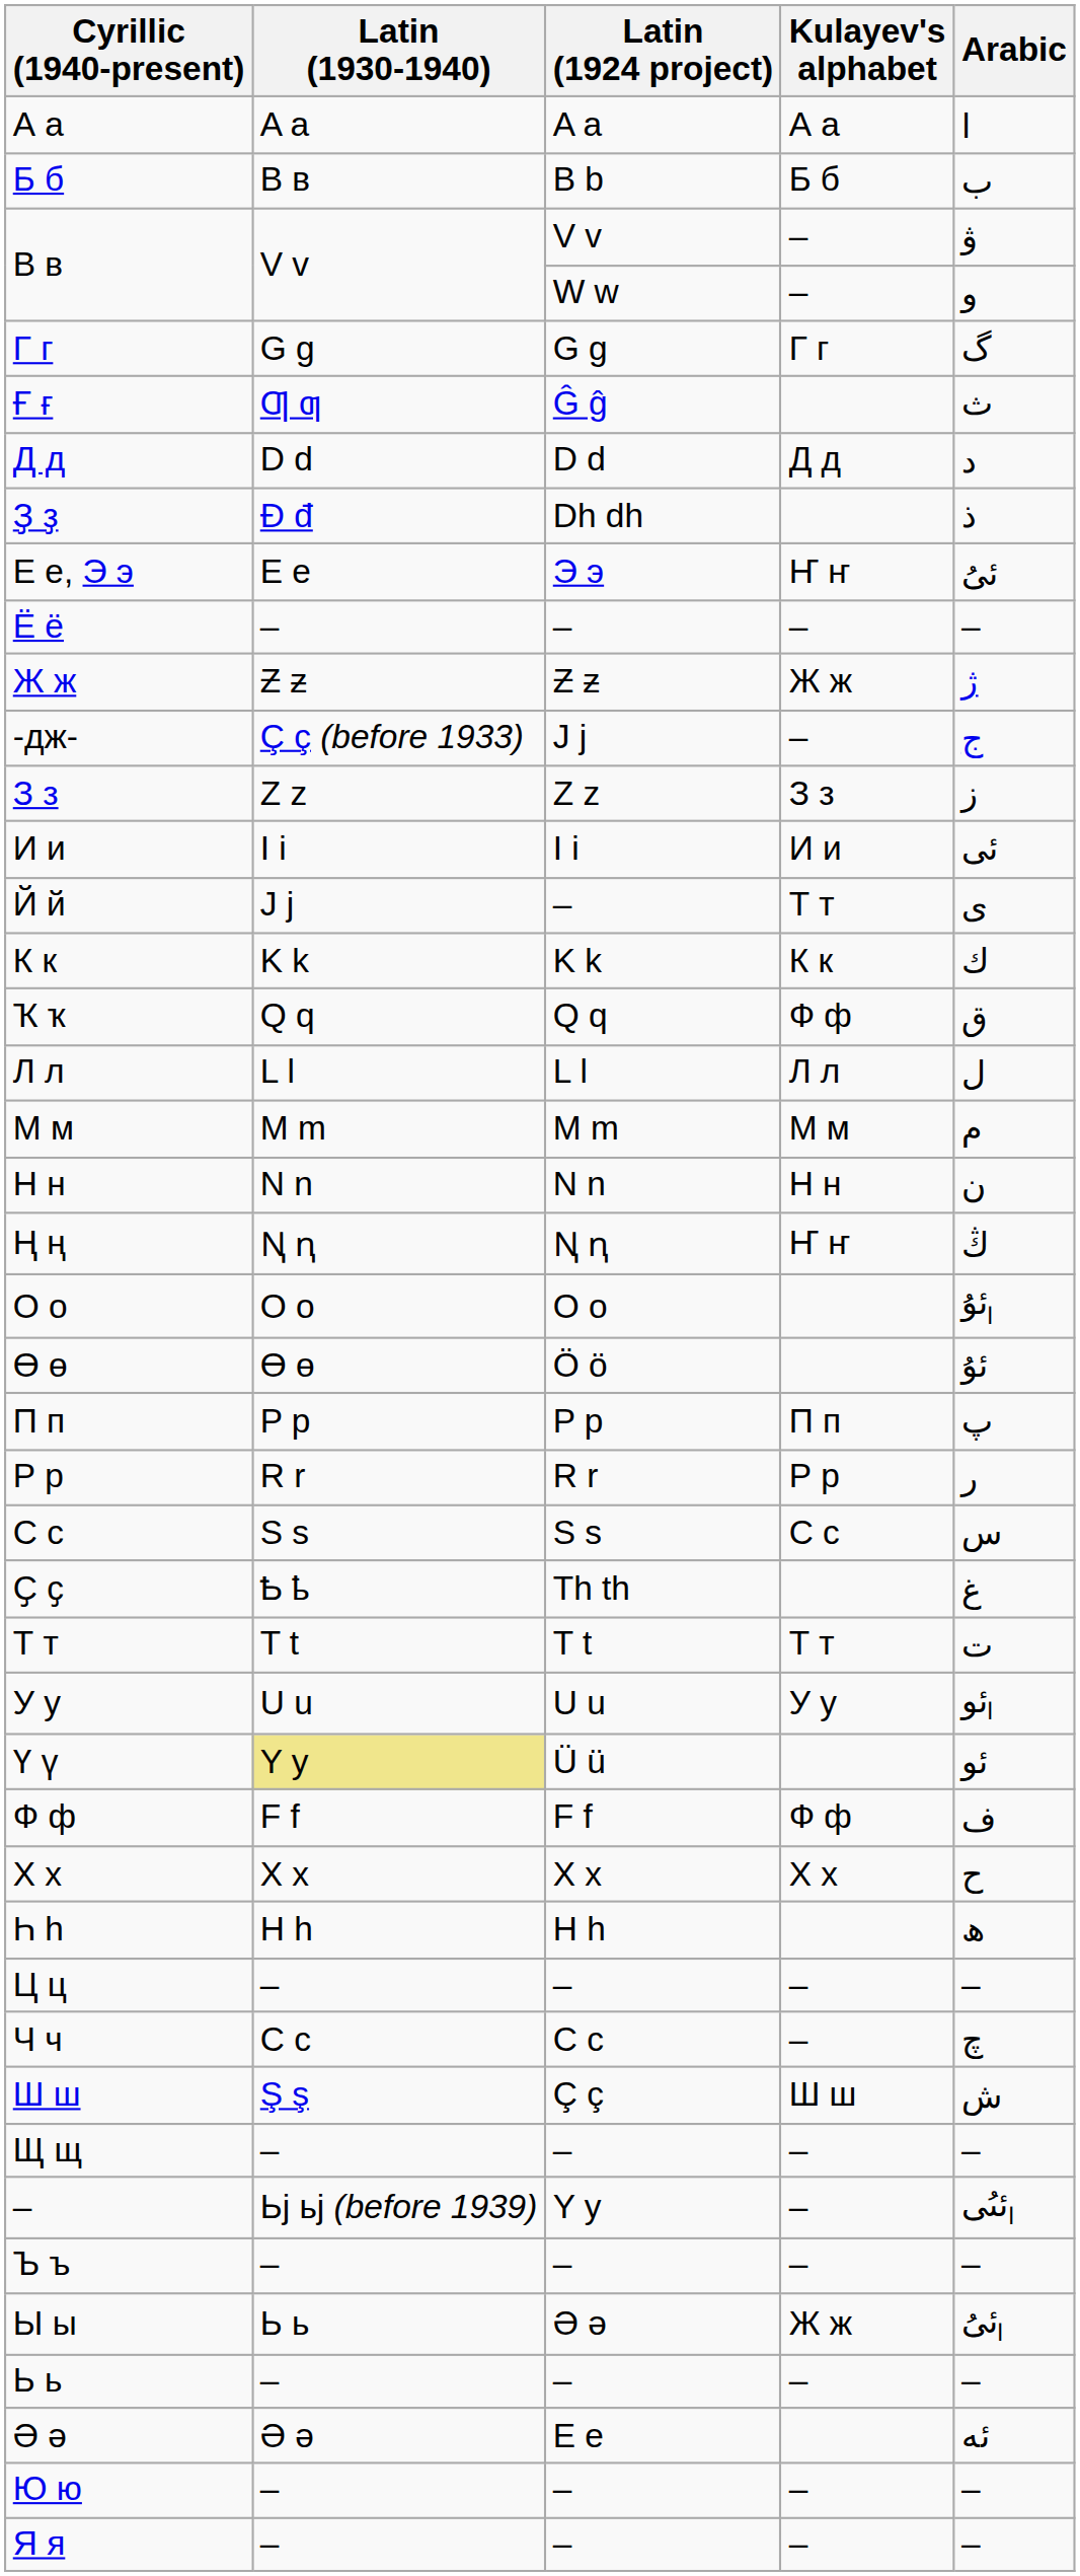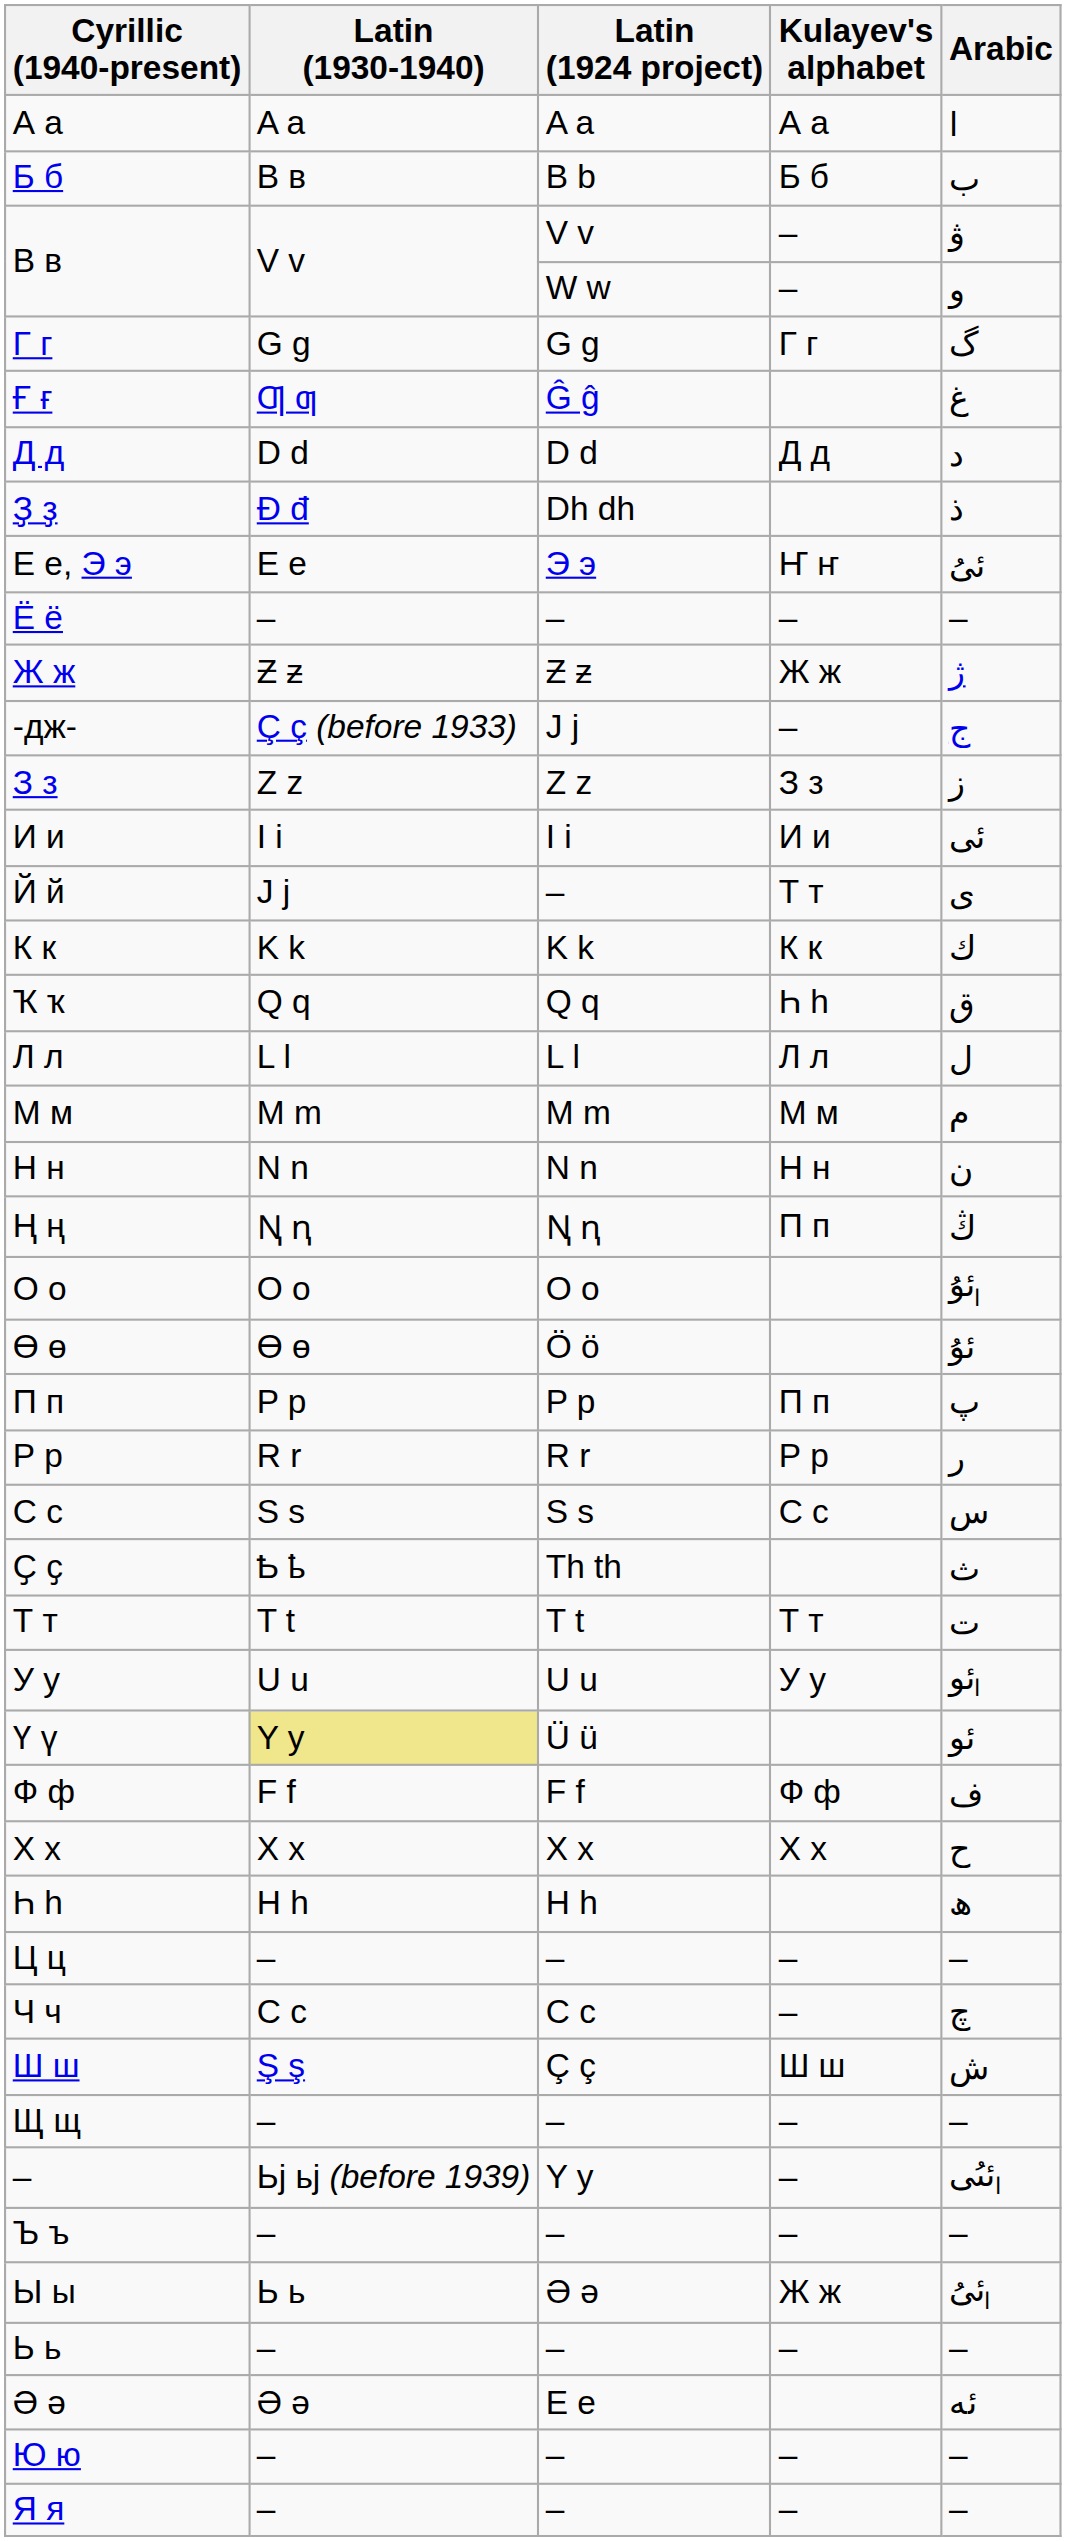Ғ ғ | Arabic: ث -> غ
Ҡ ҡ | Kulayev's alphabet: Ф ф -> Һ һ
Ң ң | Kulayev's alphabet: Ҥ ҥ -> П п
Ҫ ҫ | Arabic: غ -> ث
